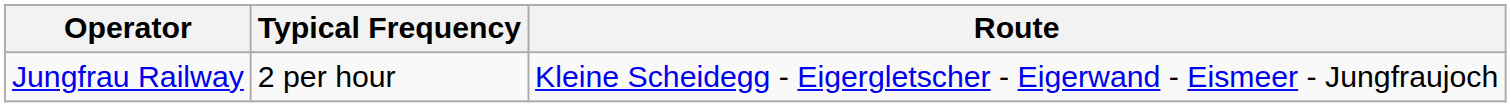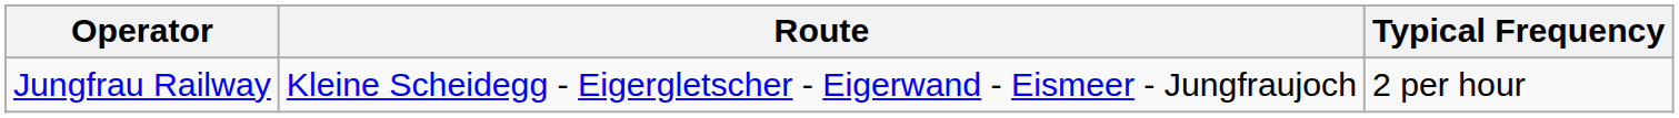columns swapped: Route <-> Typical Frequency
